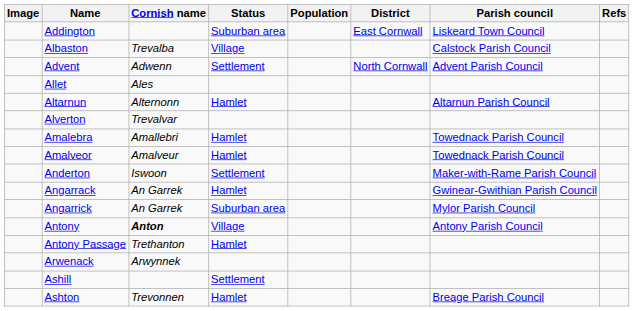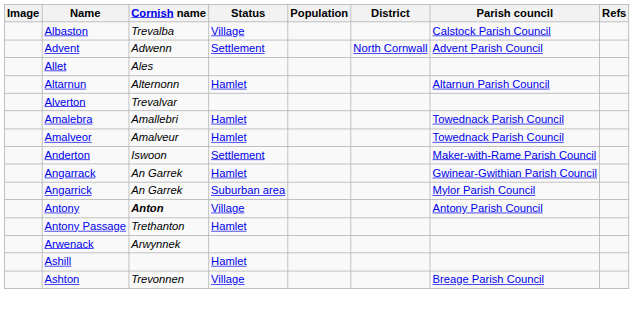- row: Addington | Suburban area | East Cornwall | Liskeard Town Council
Ashill | Status: Settlement -> Hamlet
Ashton | Status: Hamlet -> Village
